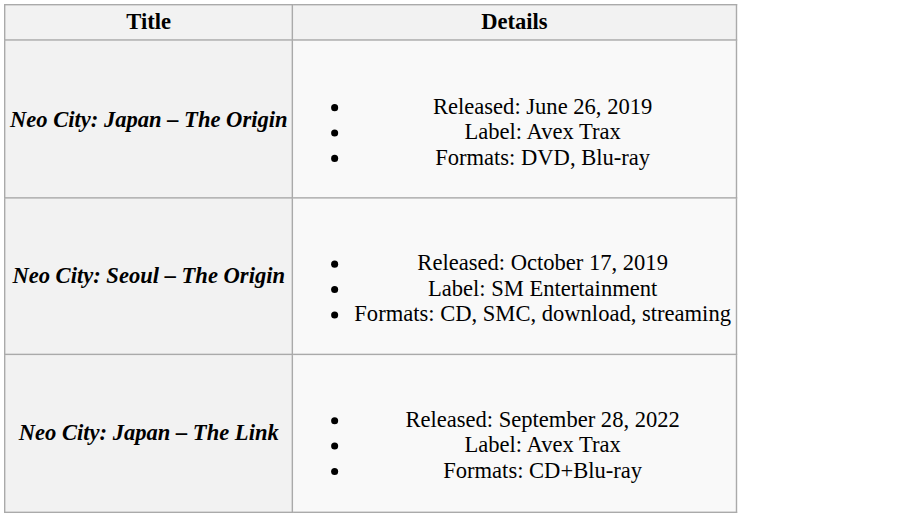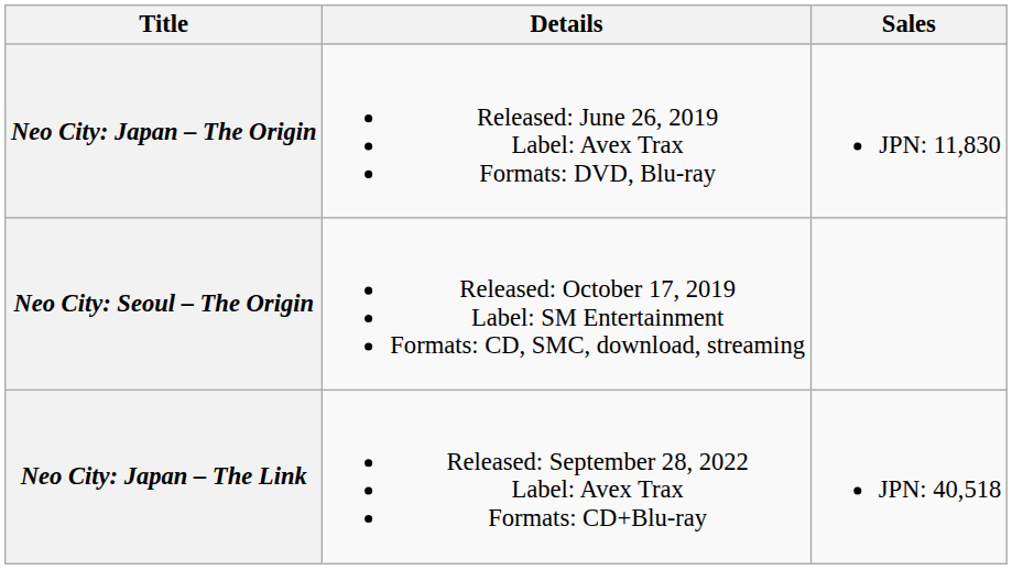+ column: Sales | JPN: 11,830 | JPN: 40,518
